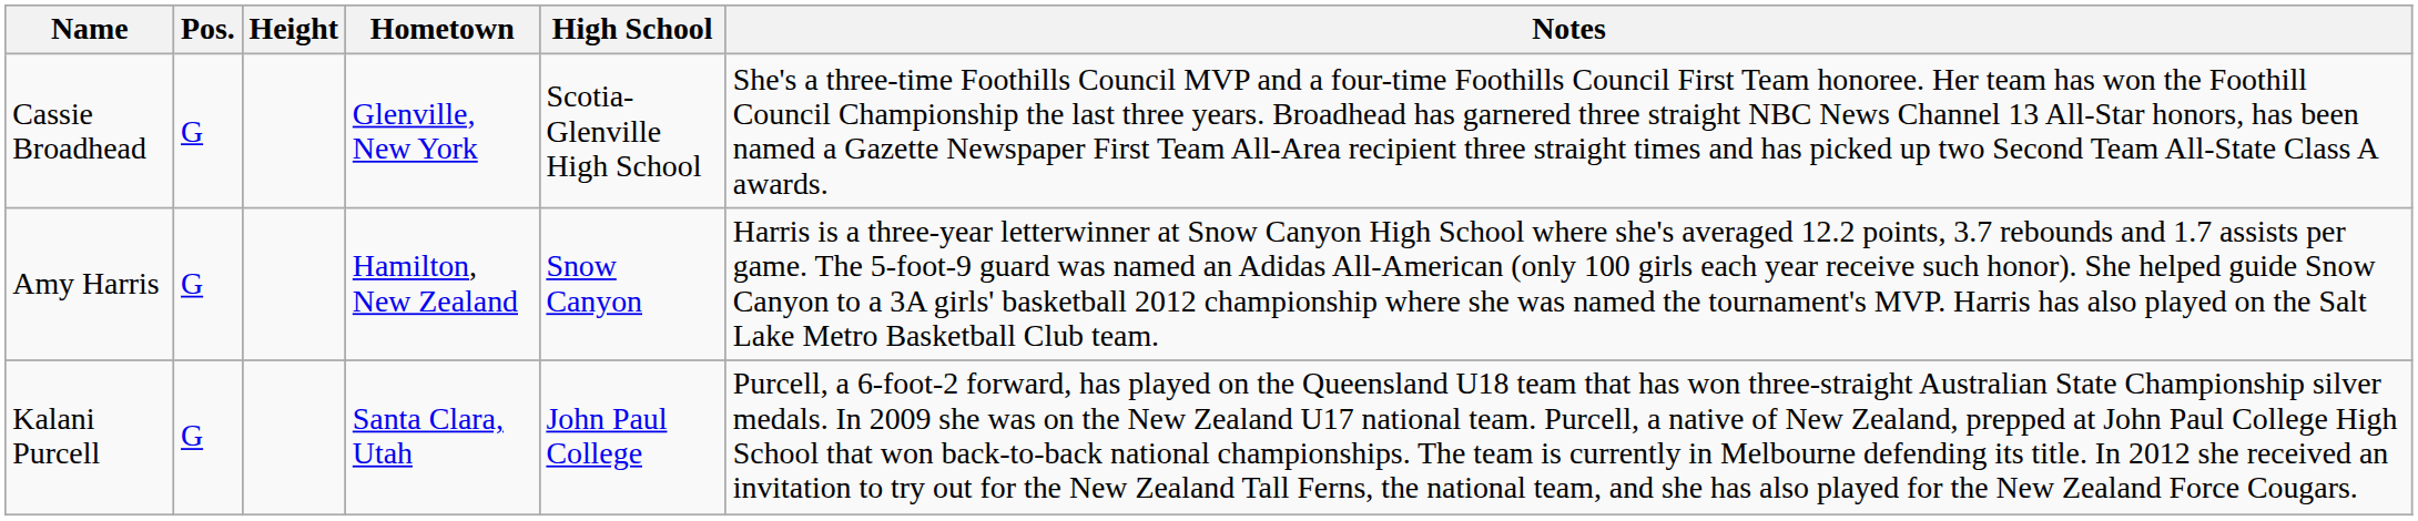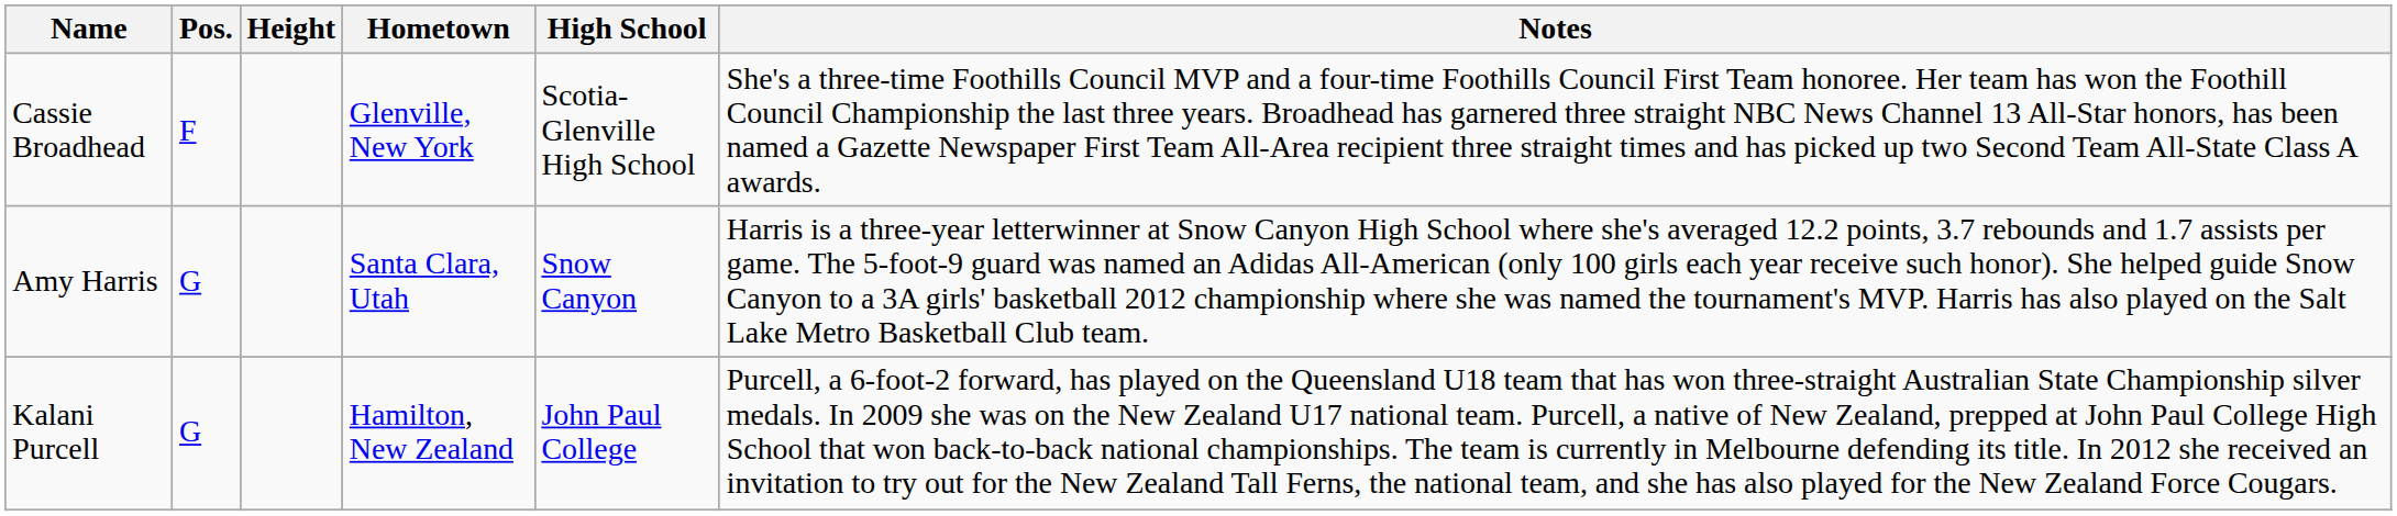Cassie Broadhead | Pos.: G -> F
Amy Harris | Hometown: Hamilton, New Zealand -> Santa Clara, Utah
Kalani Purcell | Hometown: Santa Clara, Utah -> Hamilton, New Zealand
